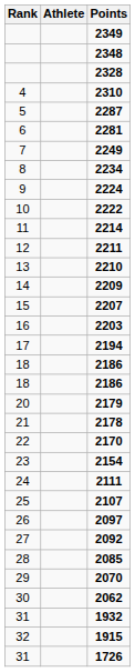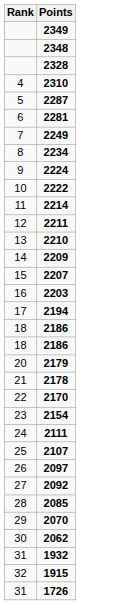- column: Athlete
